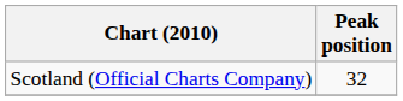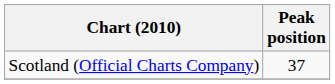Scotland (Official Charts Company) | Peak position: 32 -> 37
